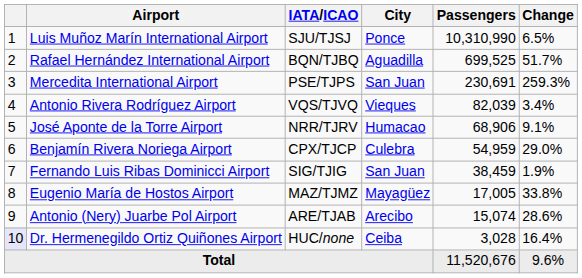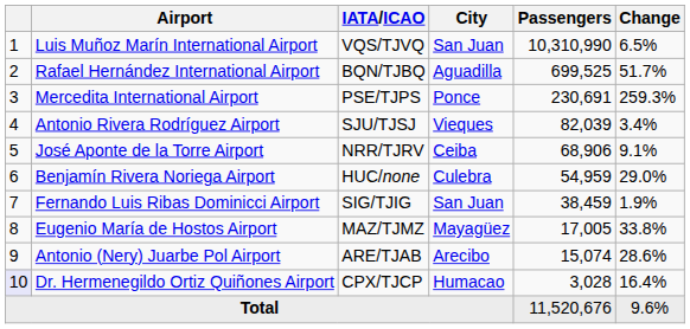Luis Muñoz Marín International Airport | IATA/ICAO: SJU/TJSJ -> VQS/TJVQ
Luis Muñoz Marín International Airport | City: Ponce -> San Juan
Mercedita International Airport | City: San Juan -> Ponce
Antonio Rivera Rodríguez Airport | IATA/ICAO: VQS/TJVQ -> SJU/TJSJ
José Aponte de la Torre Airport | City: Humacao -> Ceiba
Benjamín Rivera Noriega Airport | IATA/ICAO: CPX/TJCP -> HUC/none
Dr. Hermenegildo Ortiz Quiñones Airport | IATA/ICAO: HUC/none -> CPX/TJCP
Dr. Hermenegildo Ortiz Quiñones Airport | City: Ceiba -> Humacao
